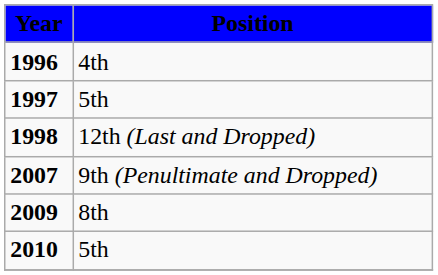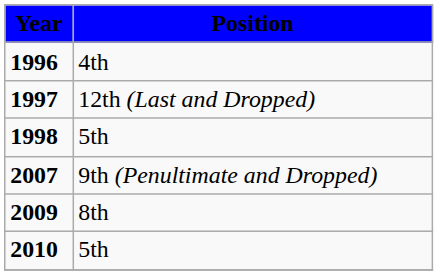1997 | column 2: 5th -> 12th (Last and Dropped)
1998 | column 2: 12th (Last and Dropped) -> 5th
